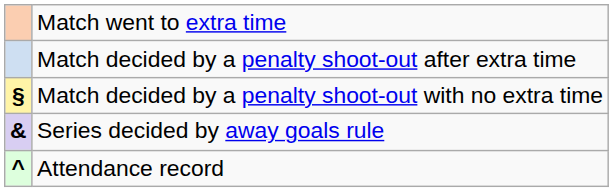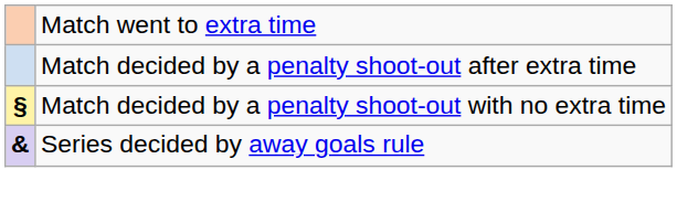- row: ^ | Attendance record
